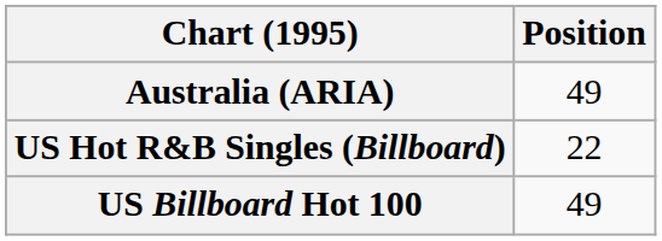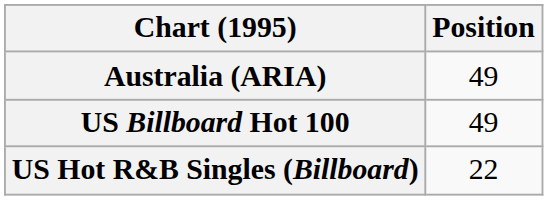rows swapped: US Billboard Hot 100 <-> US Hot R&B Singles (Billboard)
